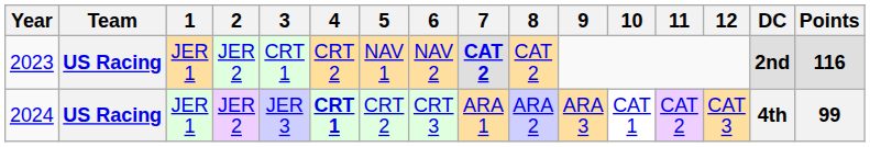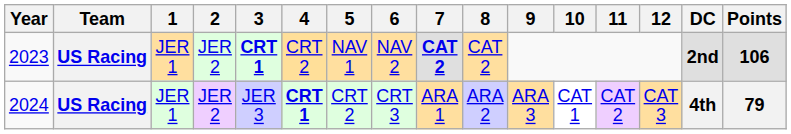2023 | 3: normal -> bold
2023 | Points: 116 -> 106
2024 | Points: 99 -> 79
